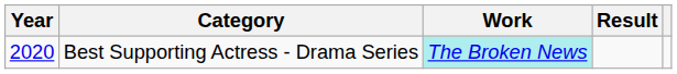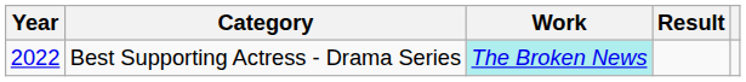Best Supporting Actress - Drama Series | Year: 2020 -> 2022
